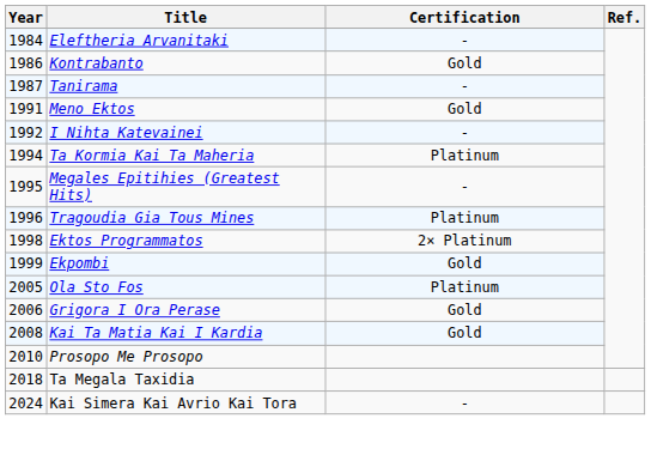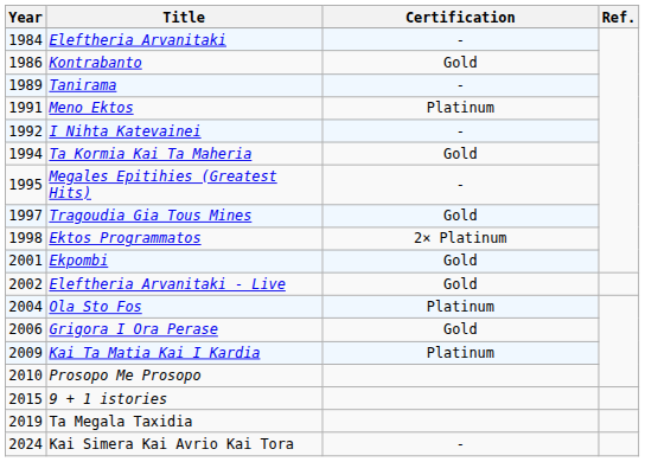Tanirama | Year: 1987 -> 1989
Meno Ektos | Certification: Gold -> Platinum
Ta Kormia Kai Ta Maheria | Certification: Platinum -> Gold
Tragoudia Gia Tous Mines | Year: 1996 -> 1997
Tragoudia Gia Tous Mines | Certification: Platinum -> Gold
Ekpombi | Year: 1999 -> 2001
+ row: 2002 | Eleftheria Arvanitaki - Live | Gold
Ola Sto Fos | Year: 2005 -> 2004
Kai Ta Matia Kai I Kardia | Year: 2008 -> 2009
Kai Ta Matia Kai I Kardia | Certification: Gold -> Platinum
+ row: 2015 | 9 + 1 istories
Ta Megala Taxidia | Year: 2018 -> 2019
